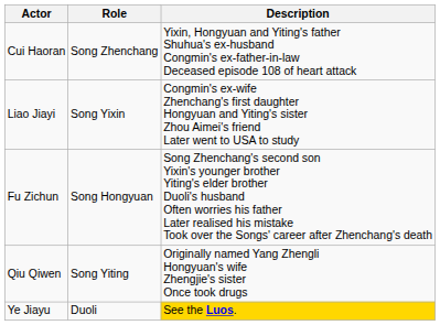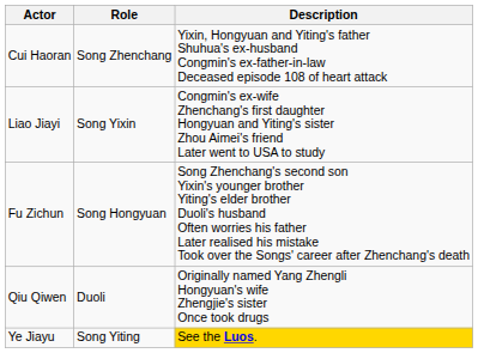Qiu Qiwen | Role: Song Yiting -> Duoli
Ye Jiayu | Role: Duoli -> Song Yiting
